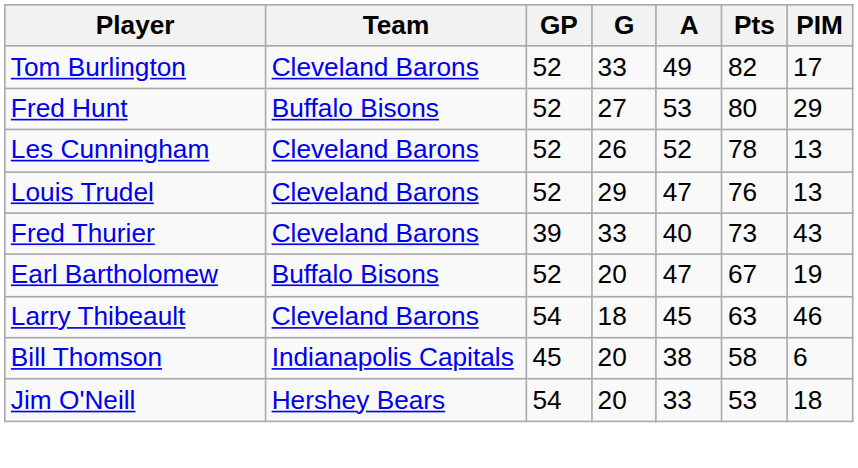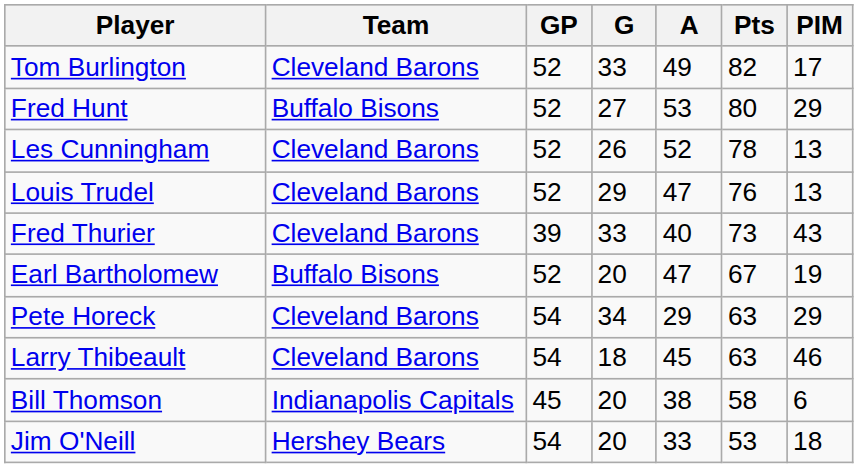+ row: Pete Horeck | Cleveland Barons | 54 | 34 | 29 | 63 | 29
